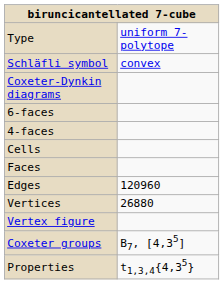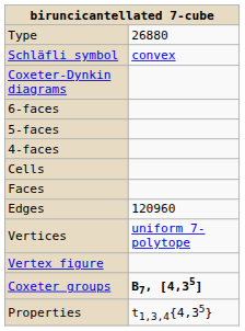Type | column 2: uniform 7-polytope -> 26880
+ row: 5-faces
Vertices | column 2: 26880 -> uniform 7-polytope
Coxeter groups | column 2: normal -> bold
